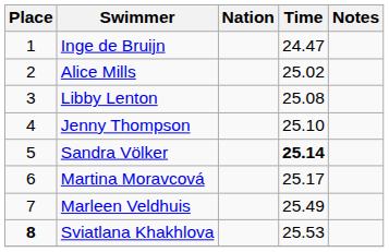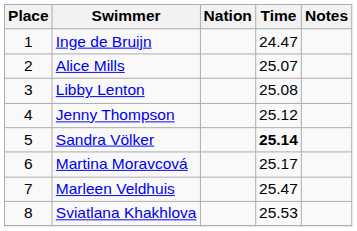Alice Mills | Time: 25.02 -> 25.07
Jenny Thompson | Time: 25.10 -> 25.12
Marleen Veldhuis | Time: 25.49 -> 25.47
Sviatlana Khakhlova | Place: bold -> normal
